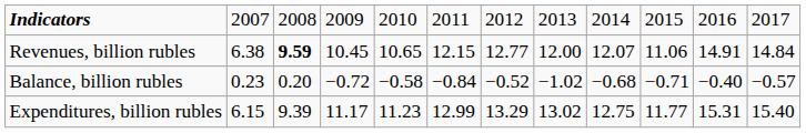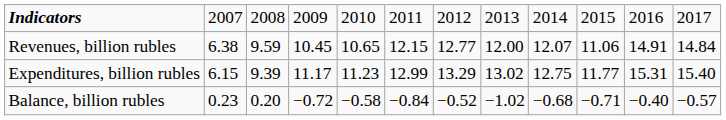Revenues, billion rubles | column 3: bold -> normal
rows swapped: Expenditures, billion rubles <-> Balance, billion rubles
